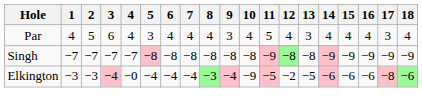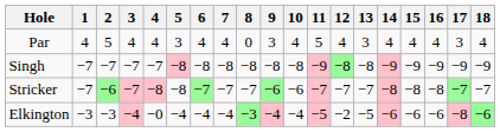Par | 3: 6 -> 4
Par | 8: 4 -> 0
+ row: Stricker | −7 | −6 | −7 | −8 | −8 | −7 | −7 | −7 | −6 | −6 | −7 | −7 | −7 | −8 | −8 | −8 | −7 | −7
Elkington | 10: −9 -> −4
